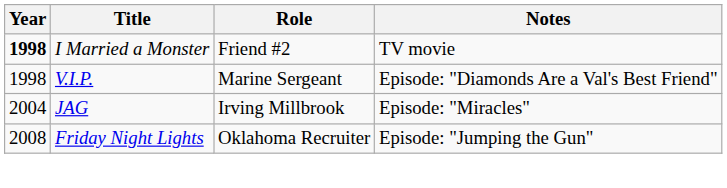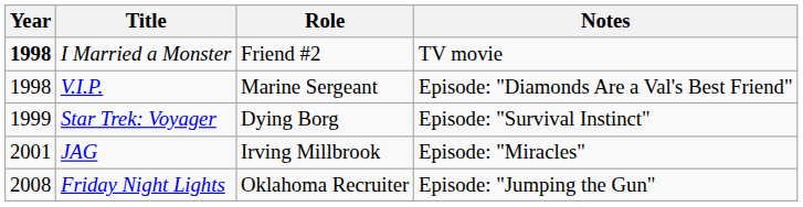+ row: 1999 | Star Trek: Voyager | Dying Borg | Episode: "Survival Instinct"
JAG | Year: 2004 -> 2001
